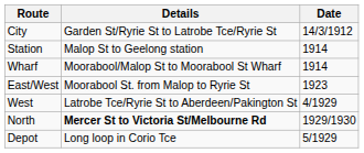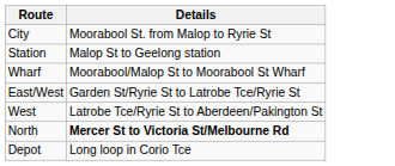- column: Date | 14/3/1912 | 1914 | 1914 | 1923 | 4/1929 | 1929/1930 | 5/1929
City | Details: Garden St/Ryrie St to Latrobe Tce/Ryrie St -> Moorabool St. from Malop to Ryrie St
East/West | Details: Moorabool St. from Malop to Ryrie St -> Garden St/Ryrie St to Latrobe Tce/Ryrie St
